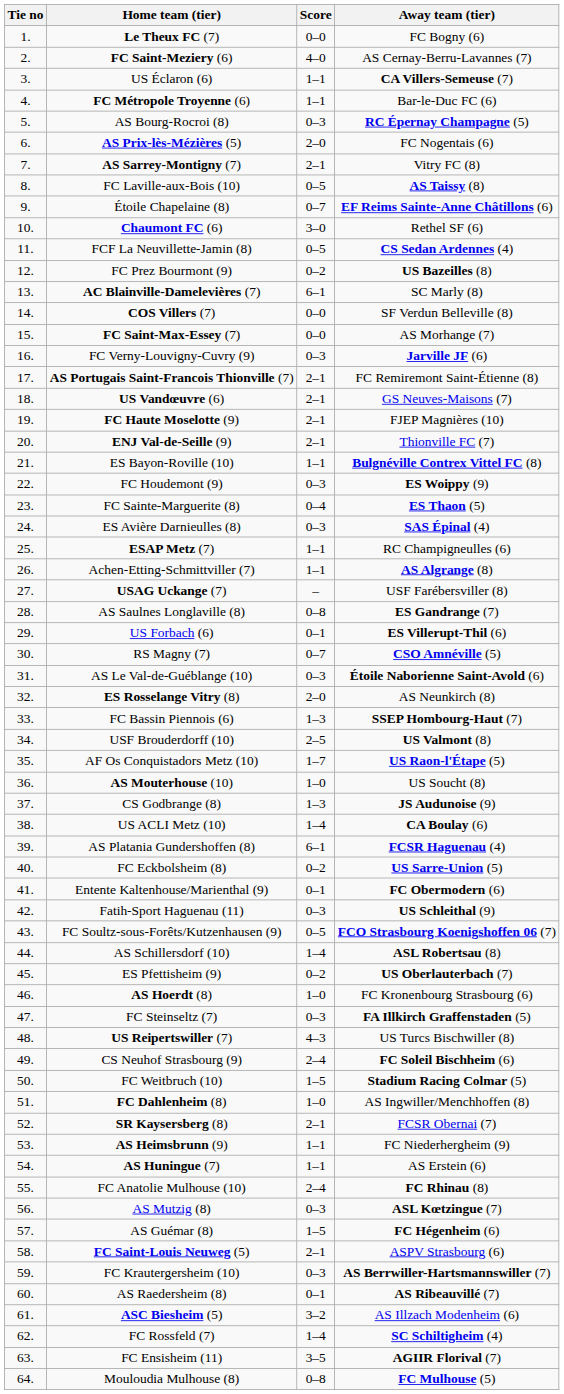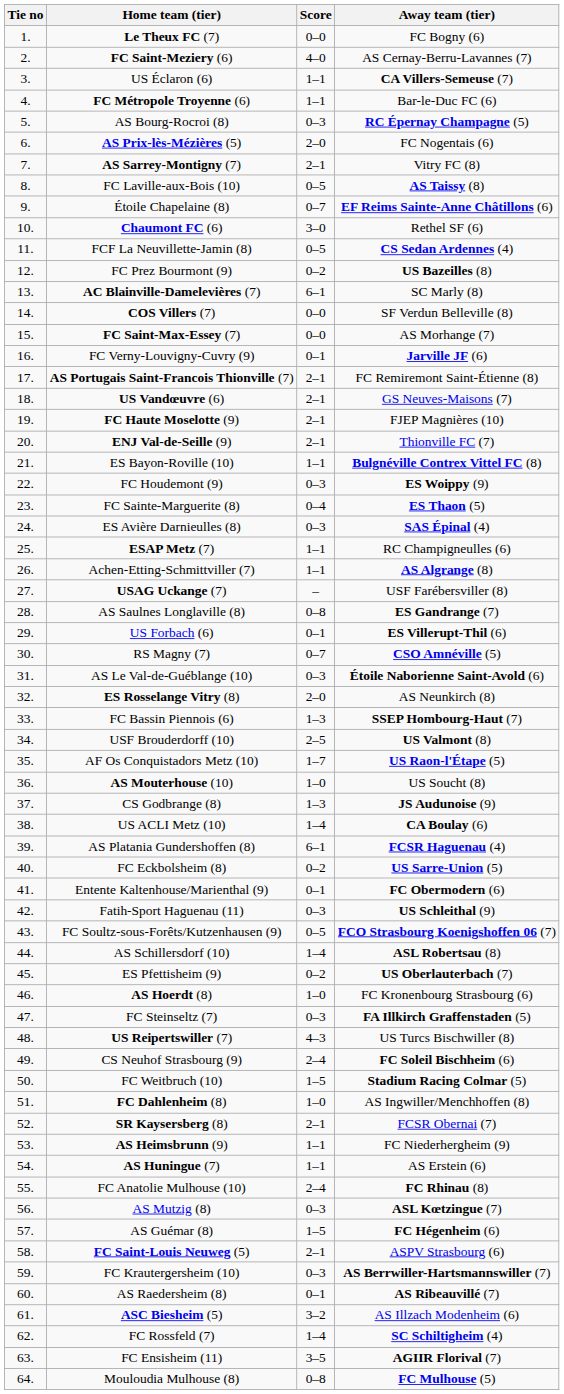FC Verny-Louvigny-Cuvry (9) | Score: 0–3 -> 0–1
